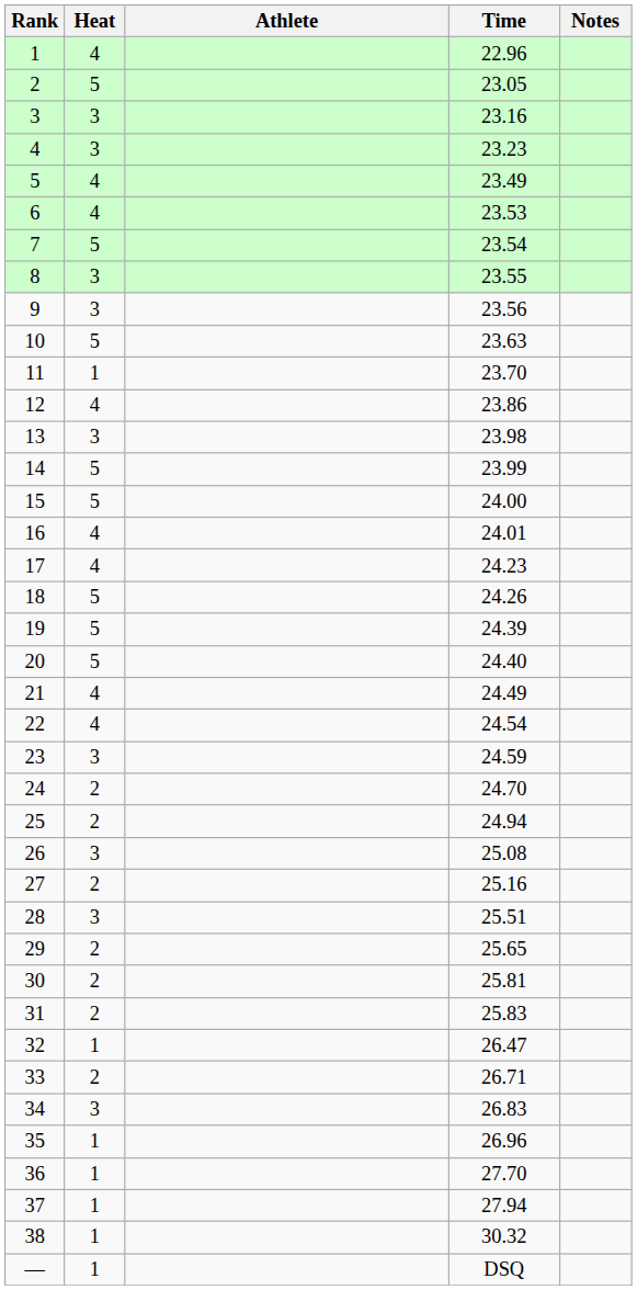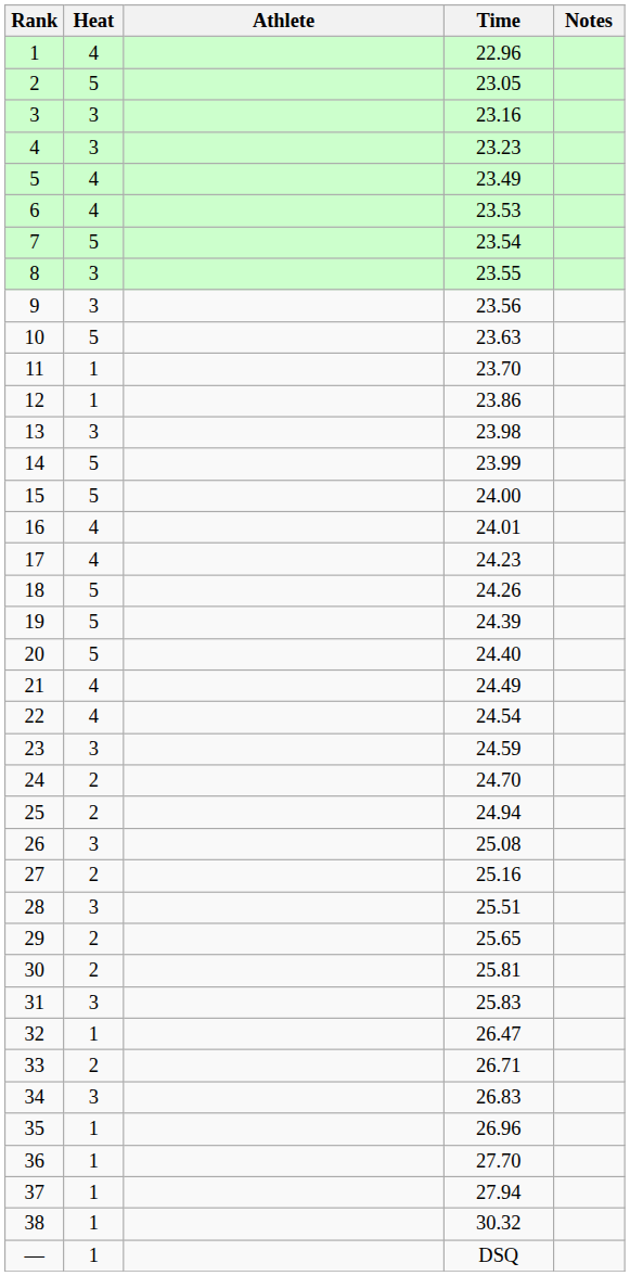12 | Heat: 4 -> 1
31 | Heat: 2 -> 3
